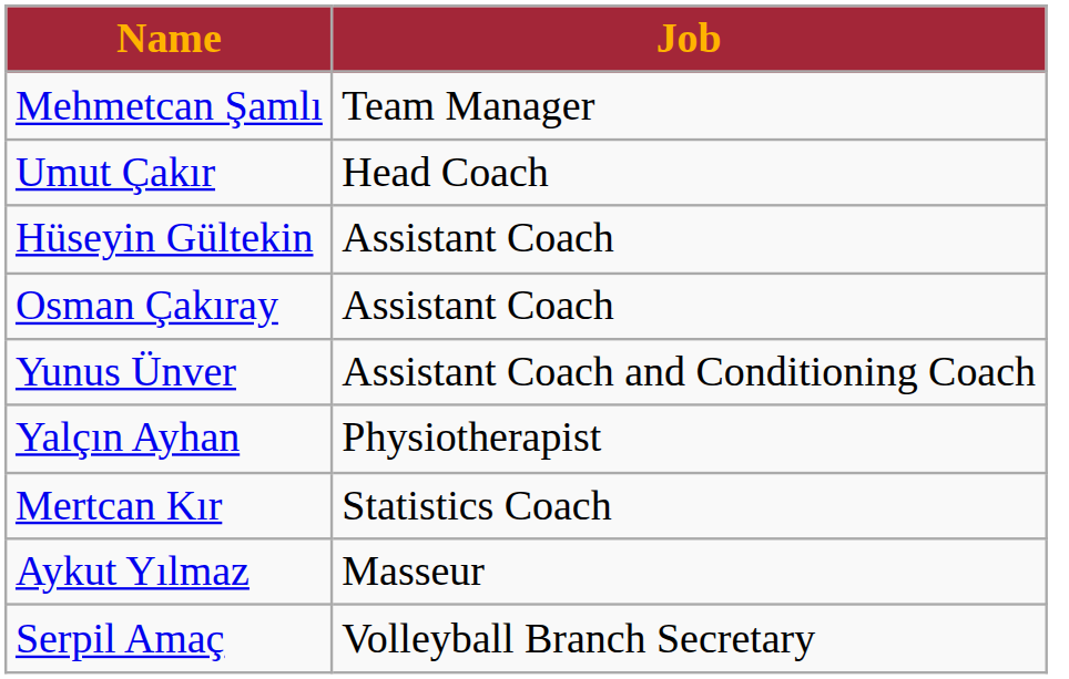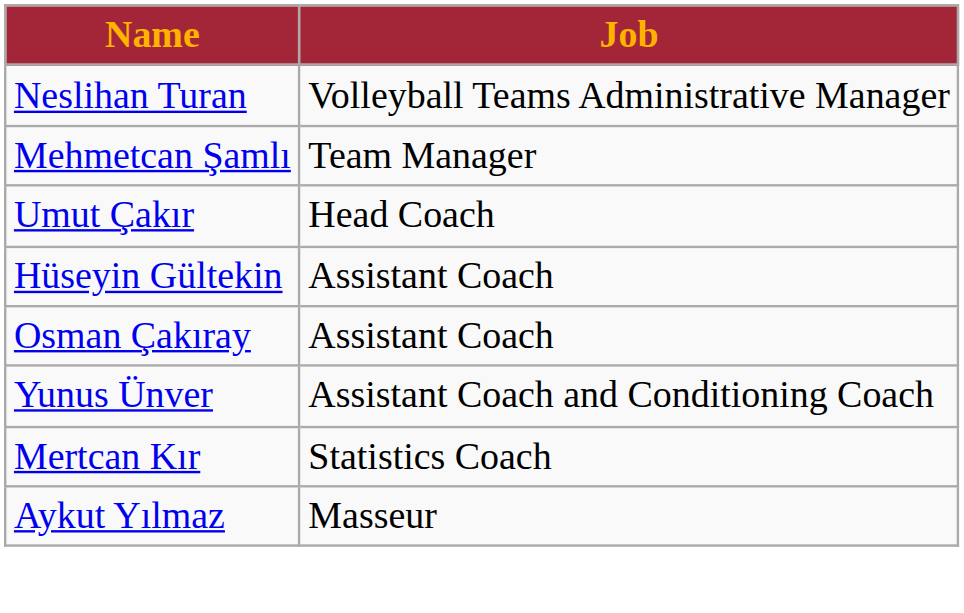+ row: Neslihan Turan | Volleyball Teams Administrative Manager
- row: Yalçın Ayhan | Physiotherapist
- row: Serpil Amaç | Volleyball Branch Secretary
